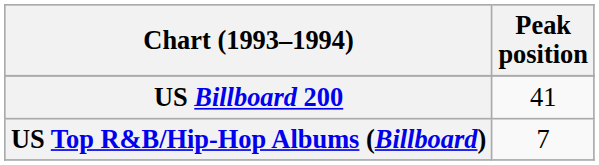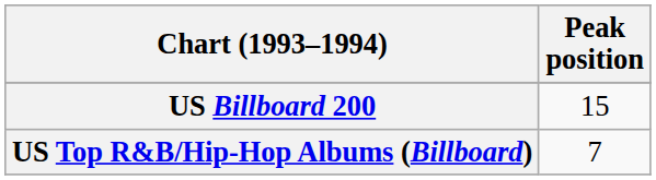US Billboard 200 | Peak position: 41 -> 15
